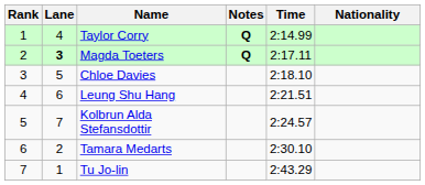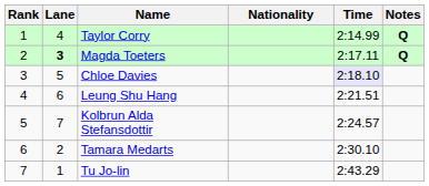columns swapped: Nationality <-> Notes
Chloe Davies | Time: no background -> lavender background
